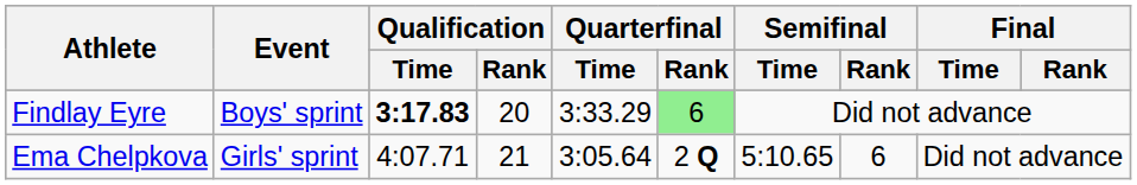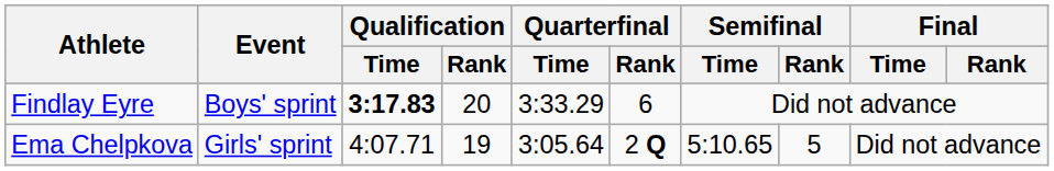Findlay Eyre | Quarterfinal / Rank: lightgreen background -> no background
Ema Chelpkova | Qualification / Rank: 21 -> 19
Ema Chelpkova | Semifinal / Rank: 6 -> 5
